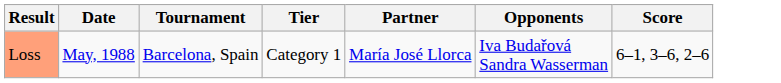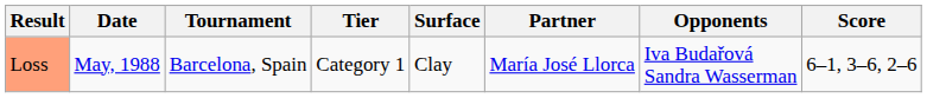+ column: Surface | Clay
